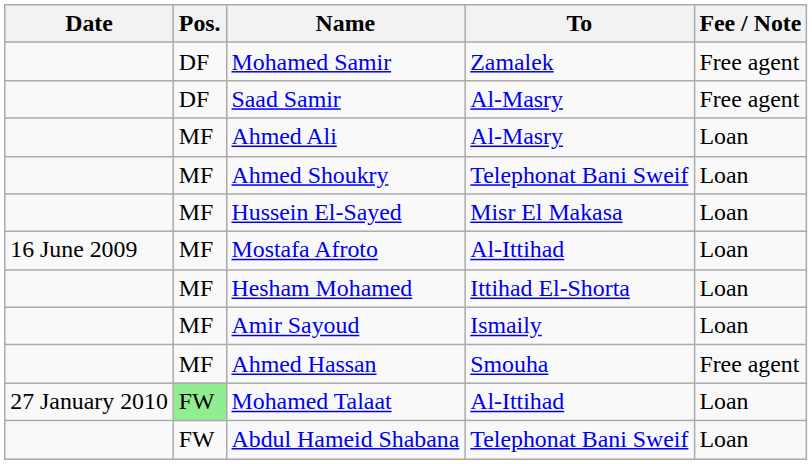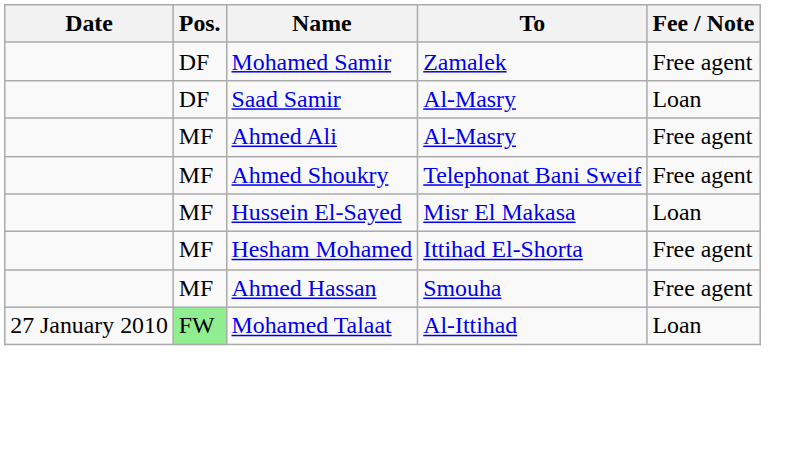Saad Samir | Fee / Note: Free agent -> Loan
Ahmed Ali | Fee / Note: Loan -> Free agent
Ahmed Shoukry | Fee / Note: Loan -> Free agent
- row: 16 June 2009 | MF | Mostafa Afroto | Al-Ittihad | Loan
Hesham Mohamed | Fee / Note: Loan -> Free agent
- row: MF | Amir Sayoud | Ismaily | Loan
- row: FW | Abdul Hameid Shabana | Telephonat Bani Sweif | Loan
